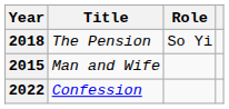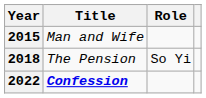rows swapped: 2015 <-> 2018
2022 | Title: normal -> bold
